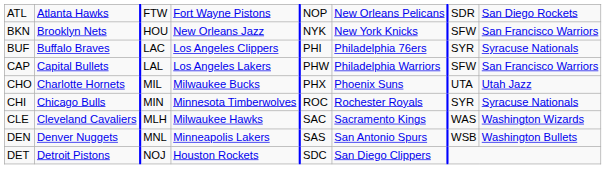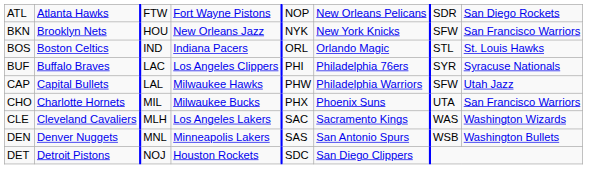+ row: BOS | Boston Celtics | IND | Indiana Pacers | ORL | Orlando Magic | STL | St. Louis Hawks
CAP | column 4: Los Angeles Lakers -> Milwaukee Hawks
CAP | column 8: San Francisco Warriors -> Utah Jazz
CHO | column 8: Utah Jazz -> San Francisco Warriors
- row: CHI | Chicago Bulls | MIN | Minnesota Timberwolves | ROC | Rochester Royals | SYR | Syracuse Nationals
CLE | column 4: Milwaukee Hawks -> Los Angeles Lakers
